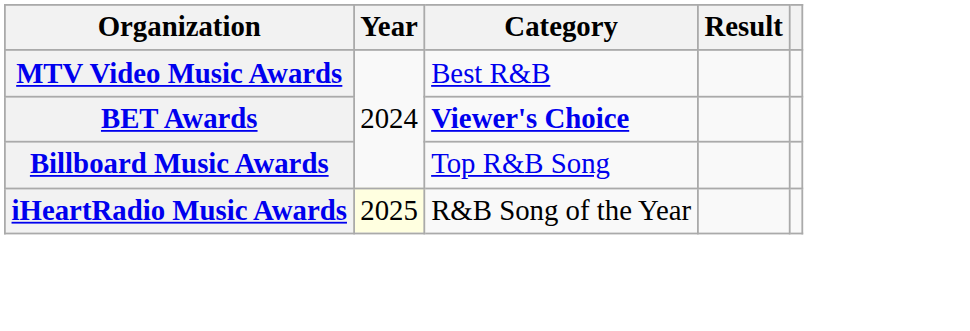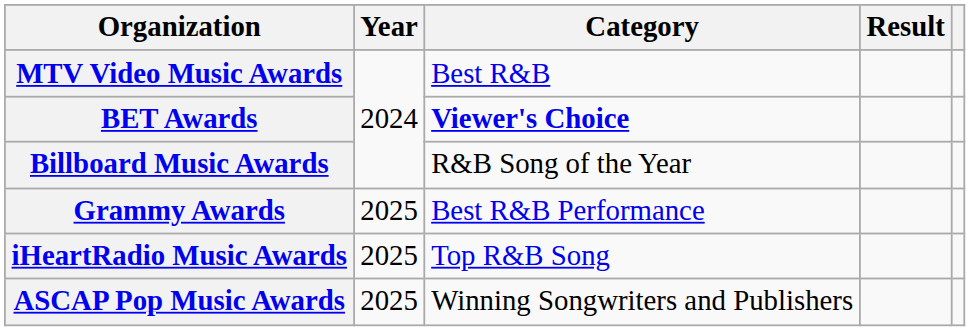Billboard Music Awards | Category: Top R&B Song -> R&B Song of the Year
+ row: Grammy Awards | 2025 | Best R&B Performance
iHeartRadio Music Awards | Year: lightyellow background -> no background
iHeartRadio Music Awards | Category: R&B Song of the Year -> Top R&B Song
+ row: ASCAP Pop Music Awards | 2025 | Winning Songwriters and Publishers
